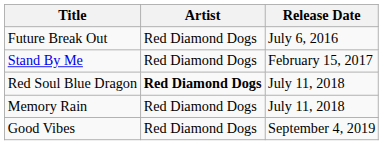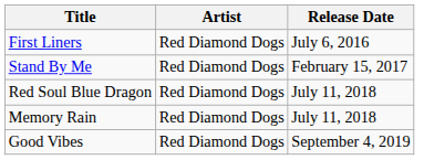- row: Future Break Out | Red Diamond Dogs | July 6, 2016
+ row: First Liners | Red Diamond Dogs | July 6, 2016
Red Soul Blue Dragon | Artist: bold -> normal
